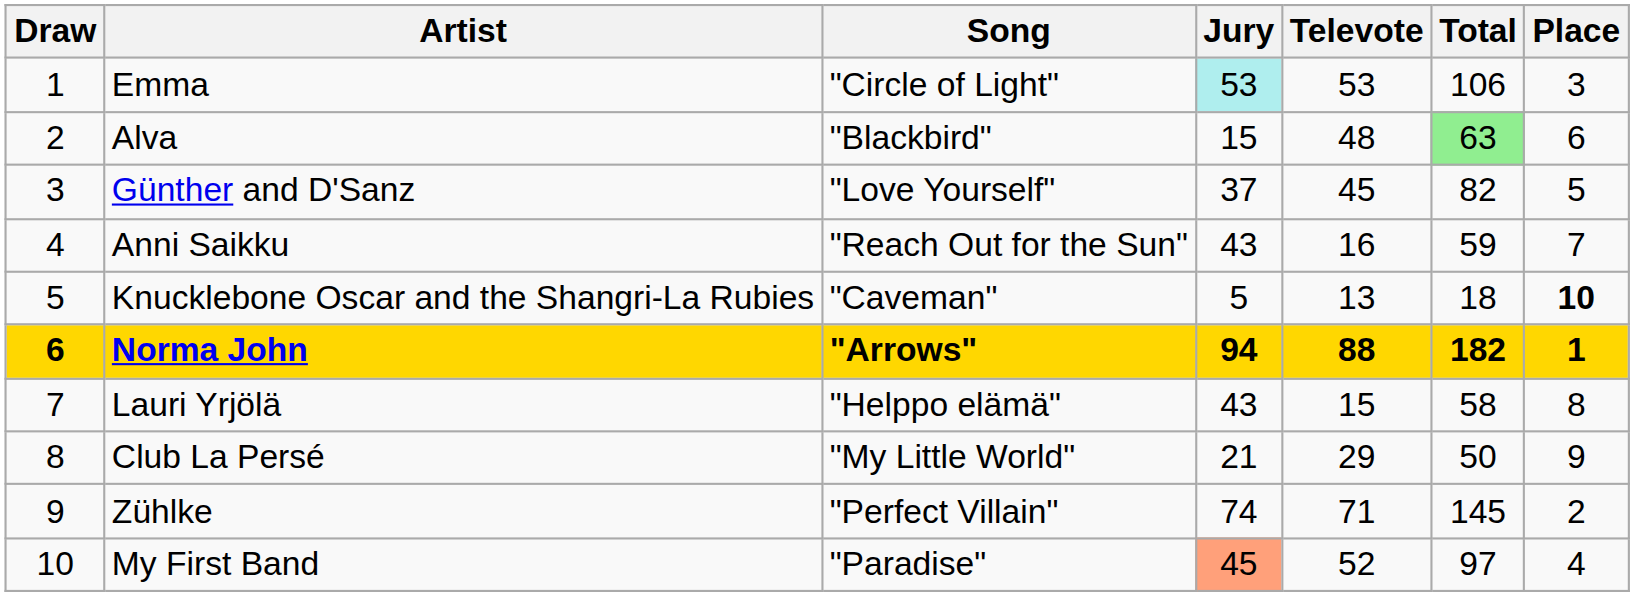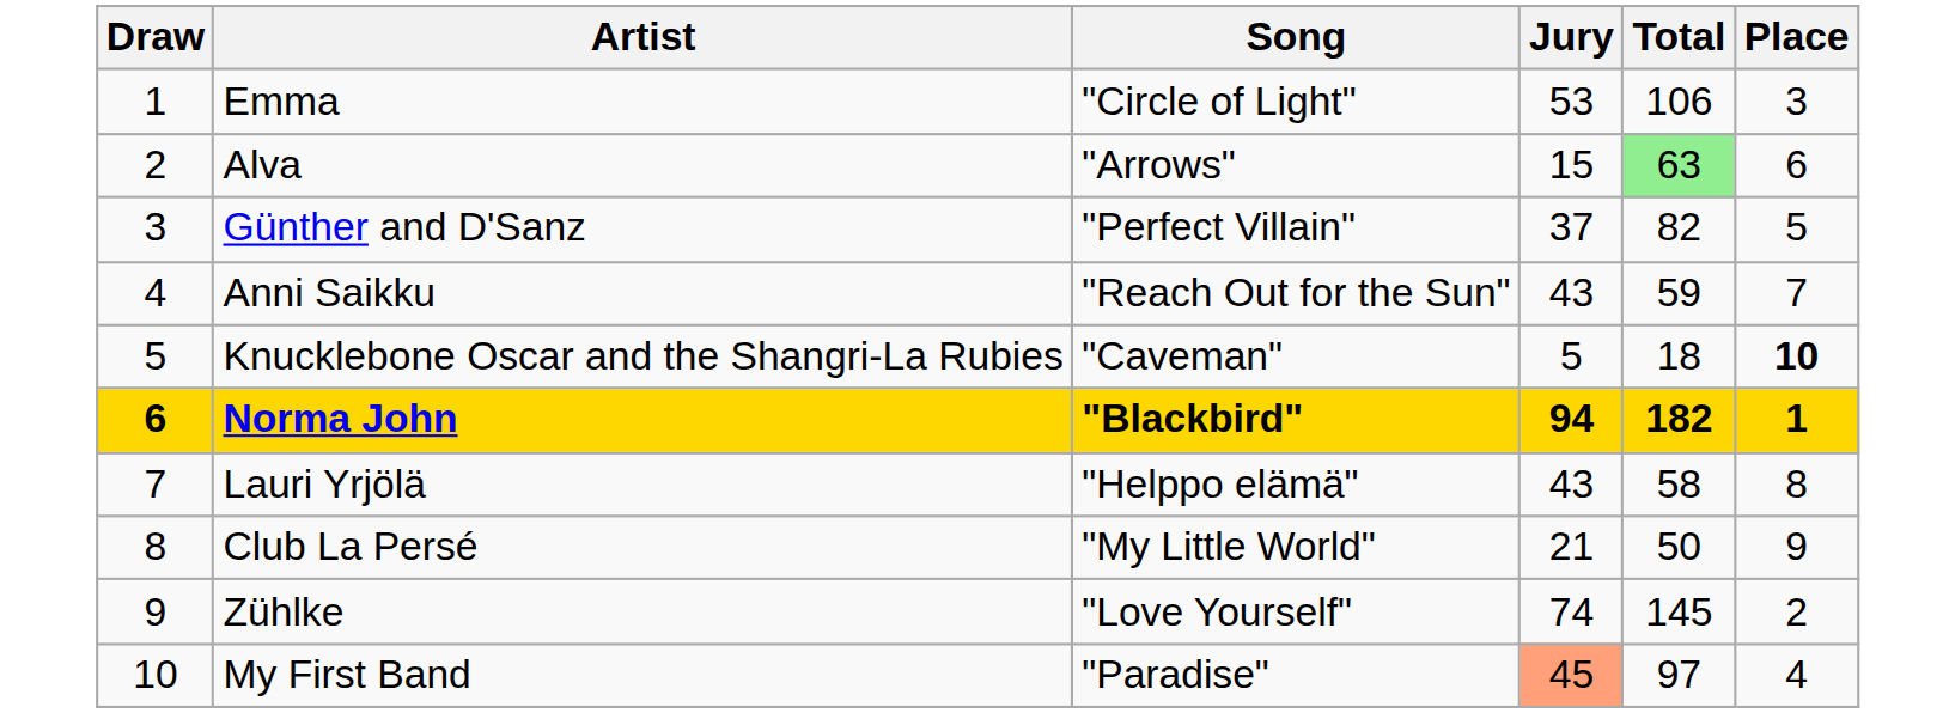- column: Televote | 53 | 48 | 45 | 16 | 13 | 88 | 15 | 29 | 71 | 52
Emma | Jury: paleturquoise background -> no background
Alva | Song: "Blackbird" -> "Arrows"
Günther and D'Sanz | Song: "Love Yourself" -> "Perfect Villain"
Norma John | Song: "Arrows" -> "Blackbird"
Zühlke | Song: "Perfect Villain" -> "Love Yourself"
